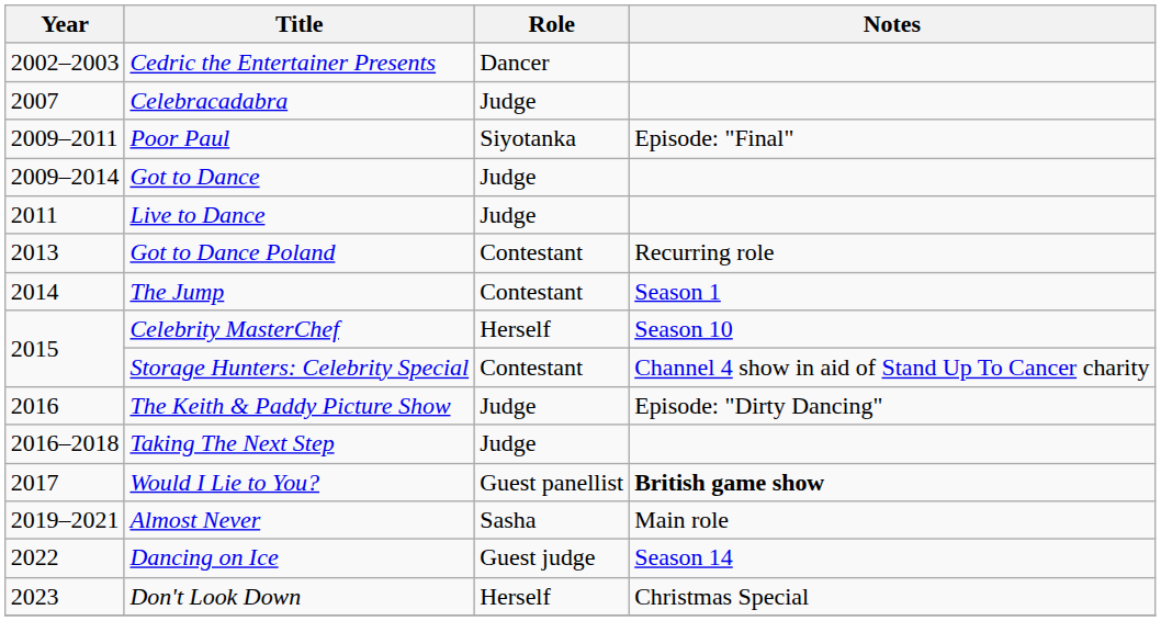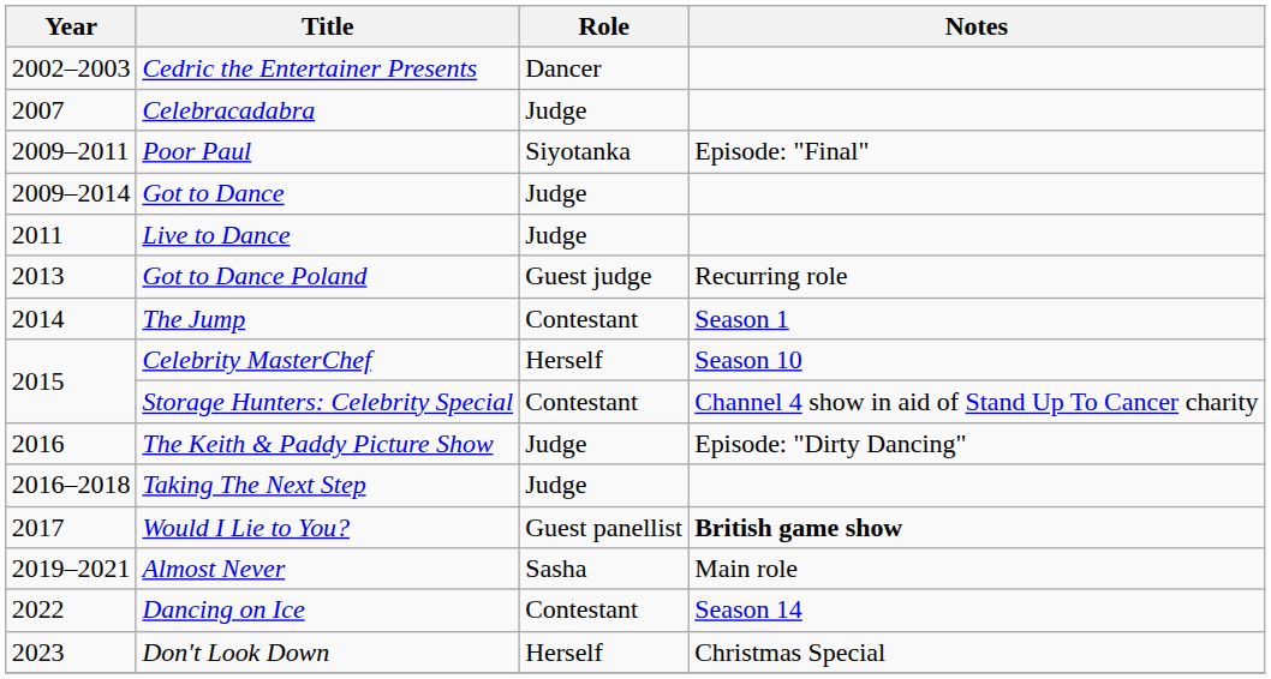Got to Dance Poland | Role: Contestant -> Guest judge
Dancing on Ice | Role: Guest judge -> Contestant
